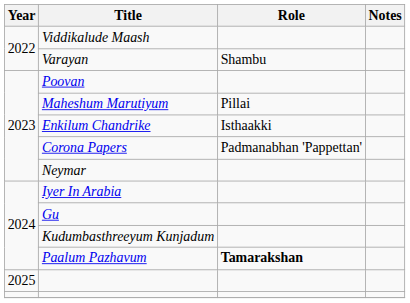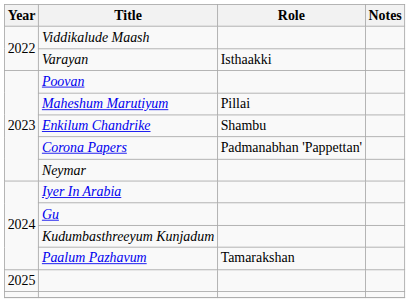Varayan | Role: Shambu -> Isthaakki
Enkilum Chandrike | Role: Isthaakki -> Shambu
Paalum Pazhavum | Role: bold -> normal
